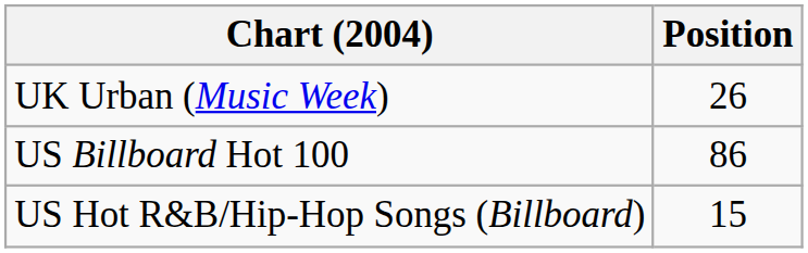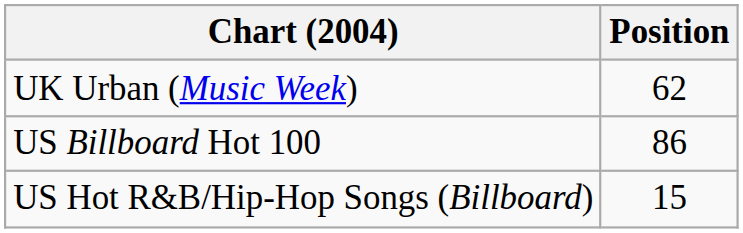UK Urban (Music Week) | Position: 26 -> 62
